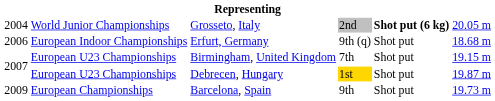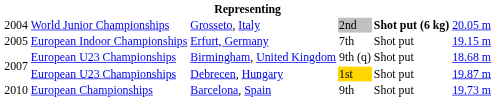Erfurt, Germany | column 1: 2006 -> 2005
Erfurt, Germany | column 4: 9th (q) -> 7th
Erfurt, Germany | column 6: 18.68 m -> 19.15 m
Birmingham, United Kingdom | column 4: 7th -> 9th (q)
Birmingham, United Kingdom | column 6: 19.15 m -> 18.68 m
Barcelona, Spain | column 1: 2009 -> 2010
